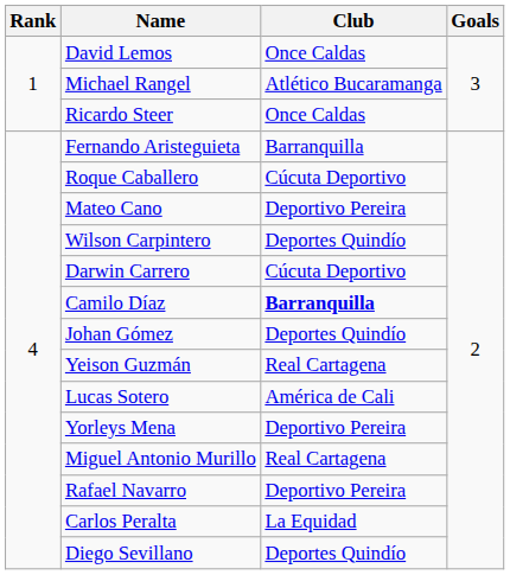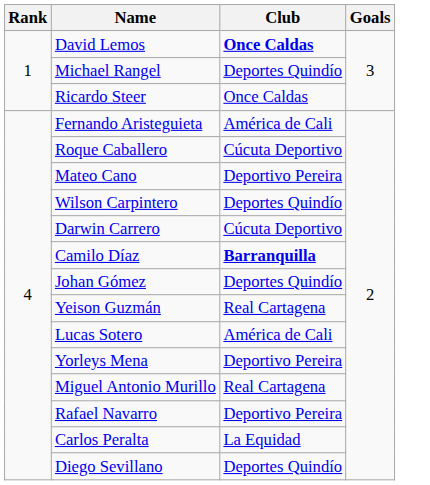David Lemos | Club: normal -> bold
Michael Rangel | Club: Atlético Bucaramanga -> Deportes Quindío
Fernando Aristeguieta | Club: Barranquilla -> América de Cali
